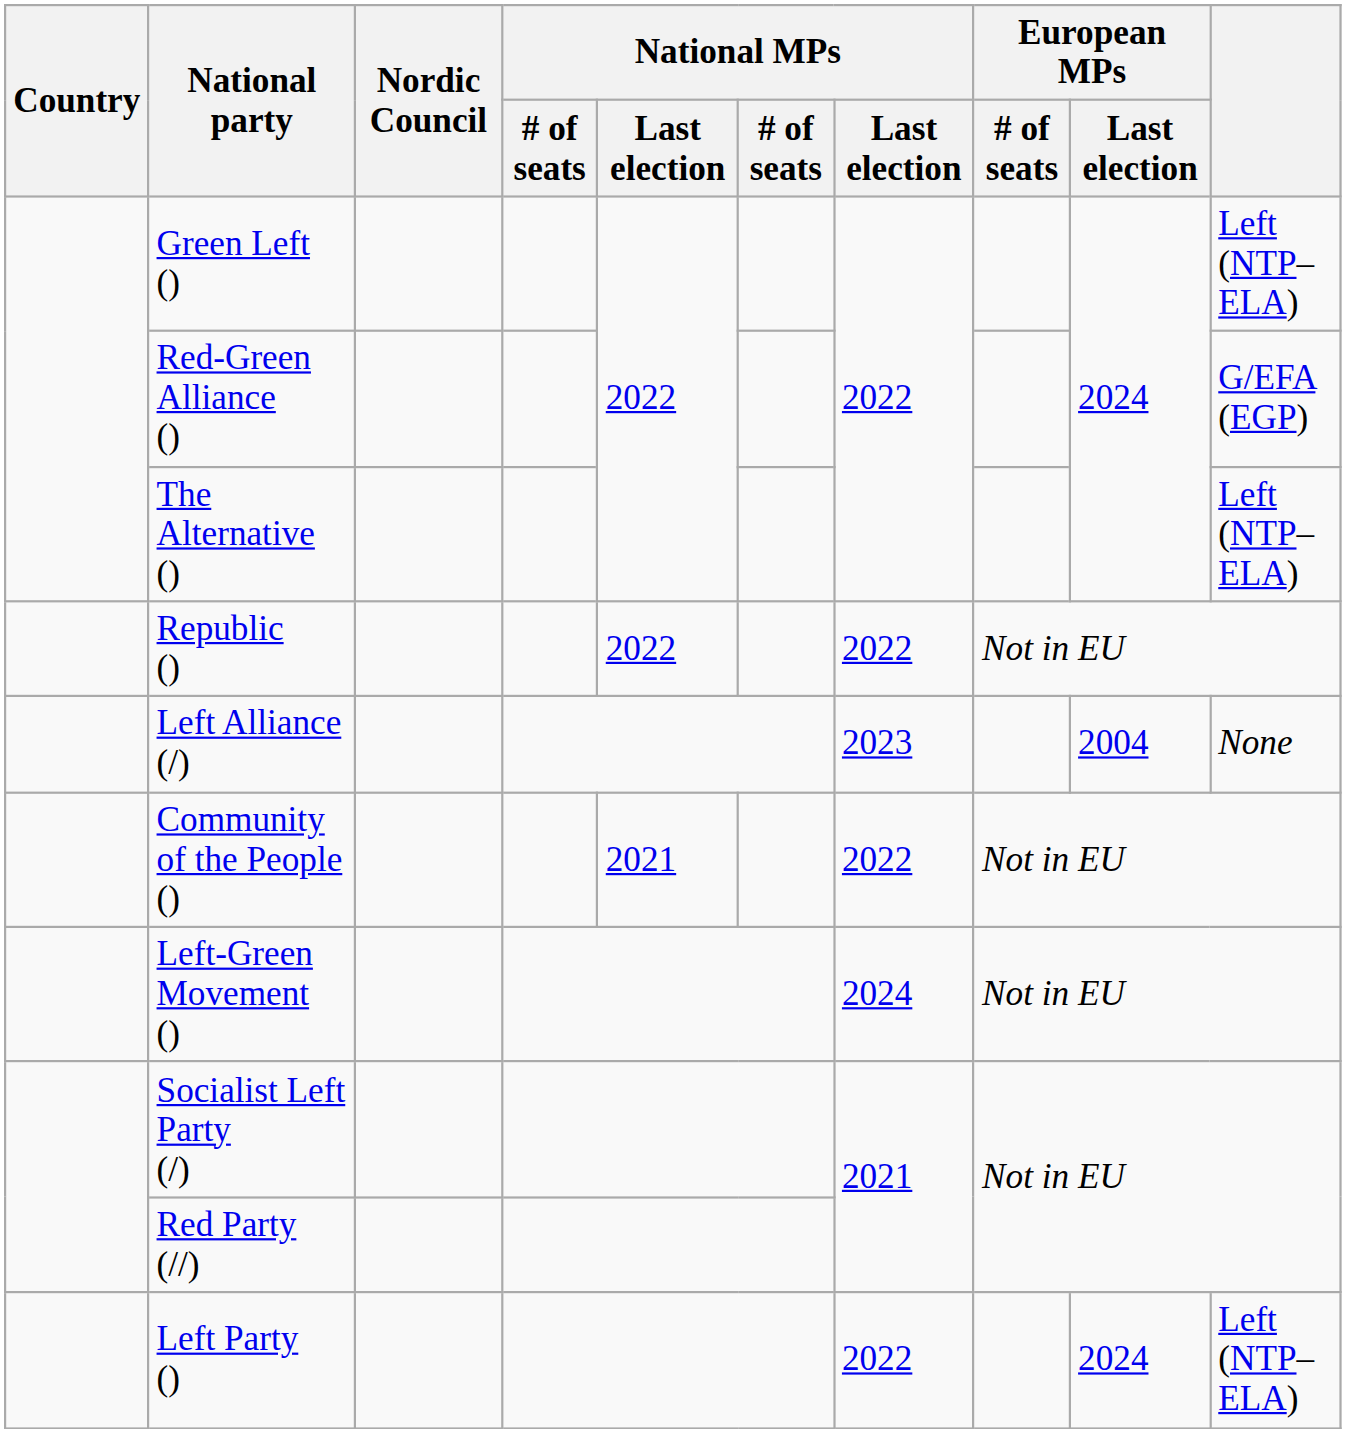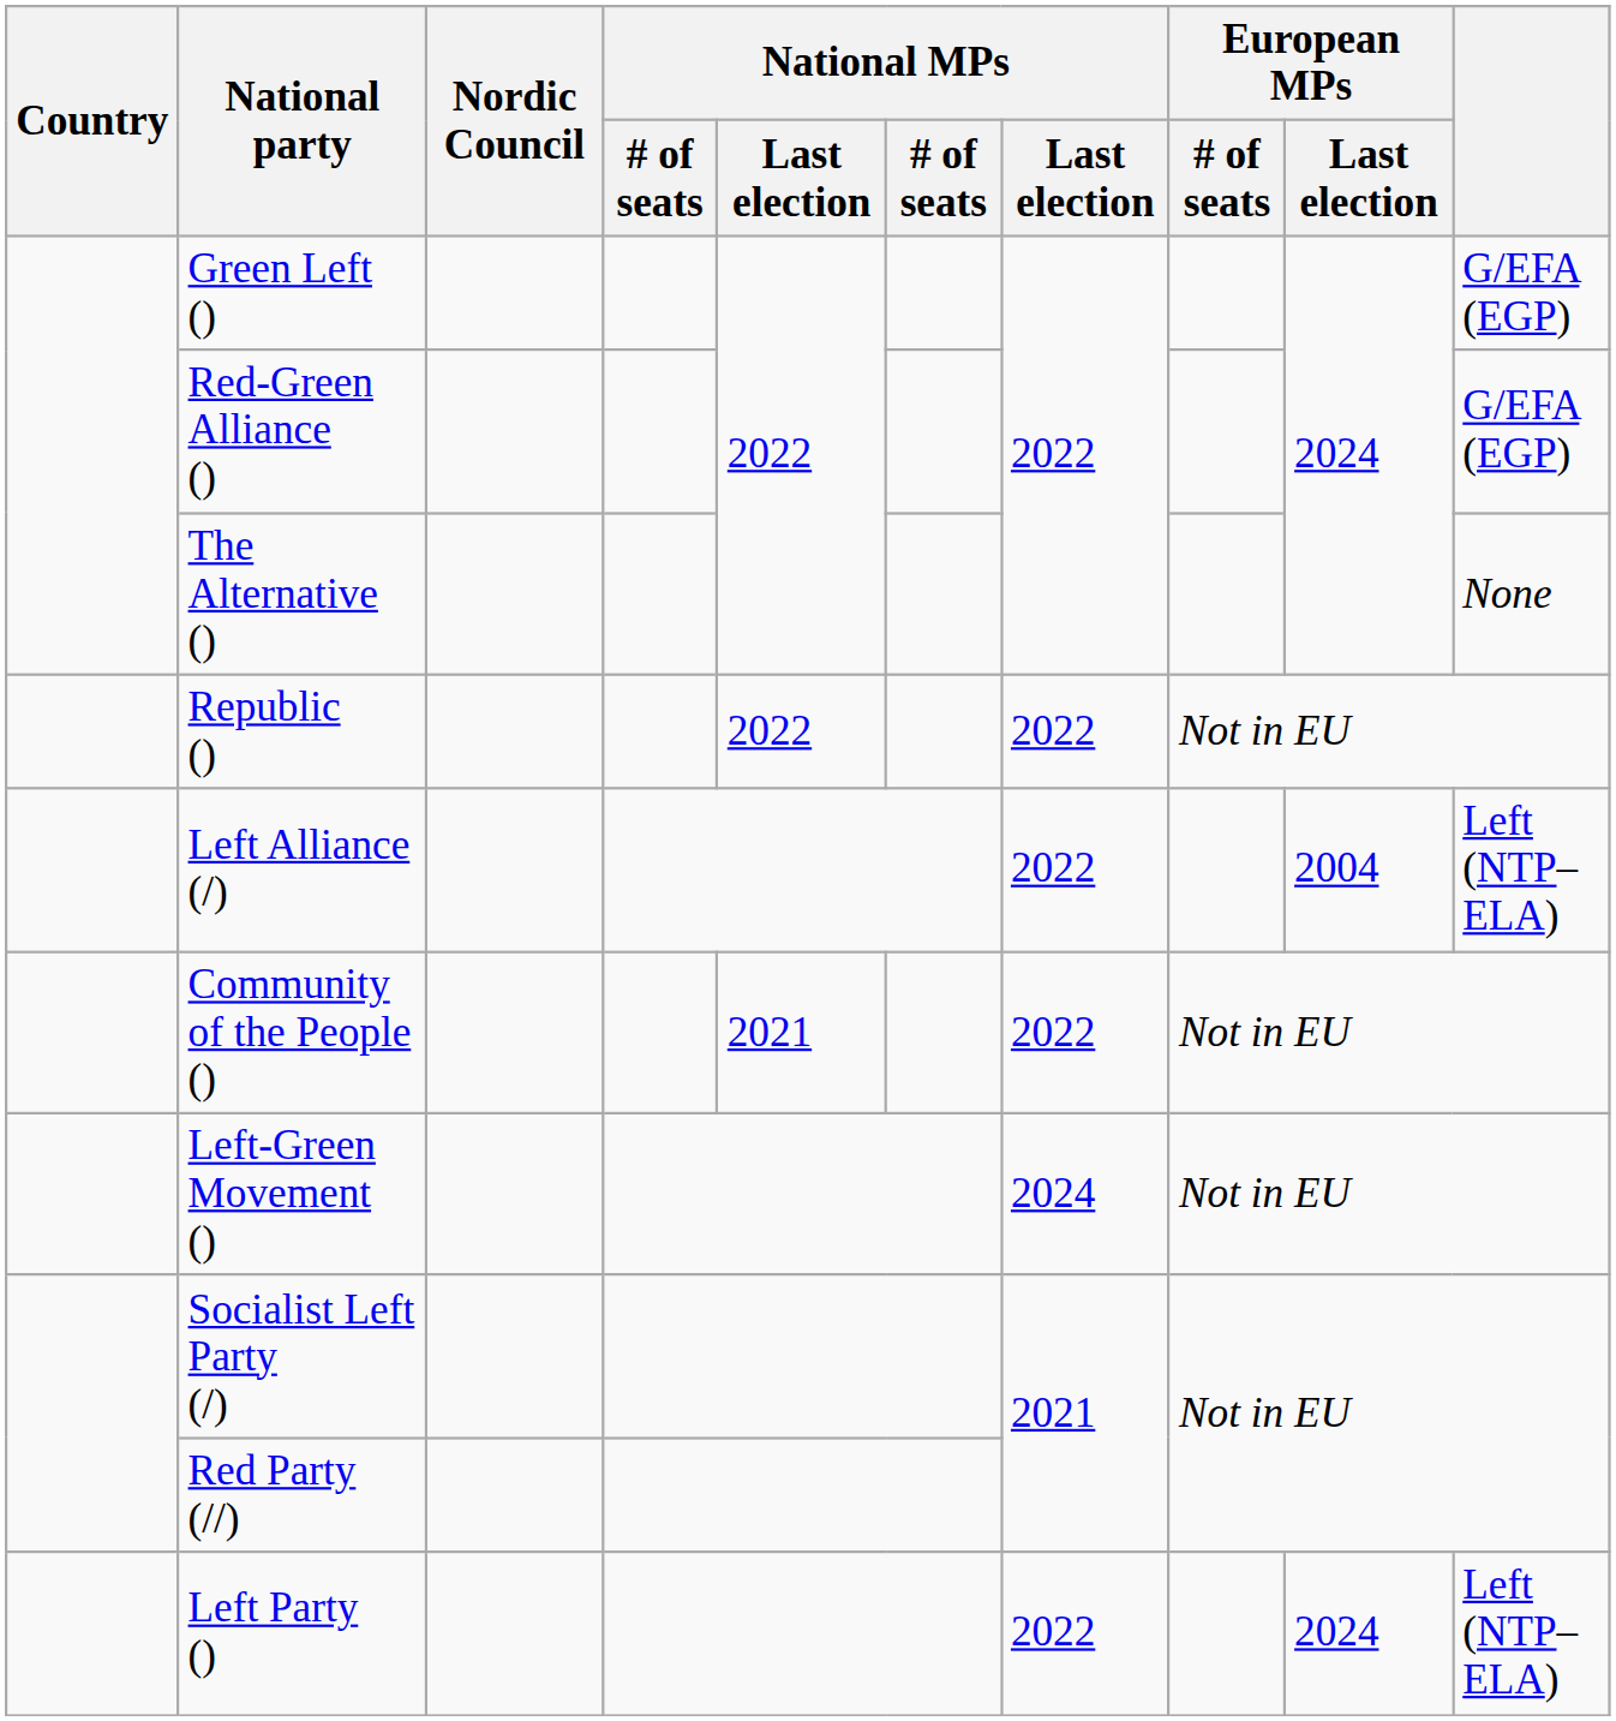Green Left () | column 10: Left (NTP–ELA) -> G/EFA (EGP)
The Alternative () | column 10: Left (NTP–ELA) -> None
Left Alliance (/) | column 7: 2023 -> 2022
Left Alliance (/) | column 10: None -> Left (NTP–ELA)
